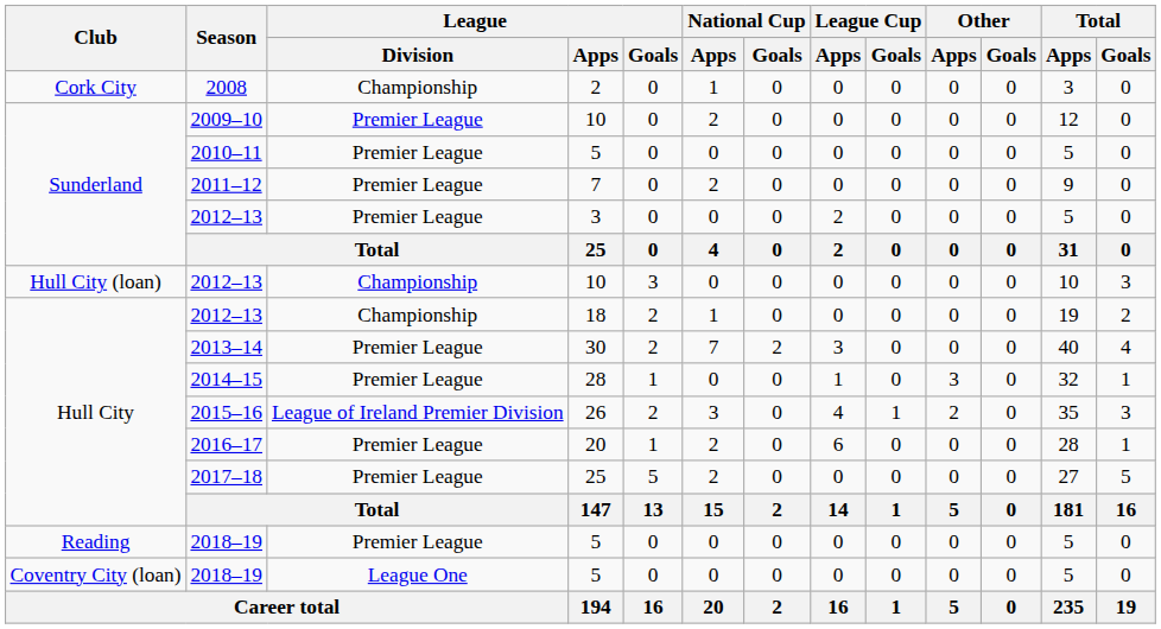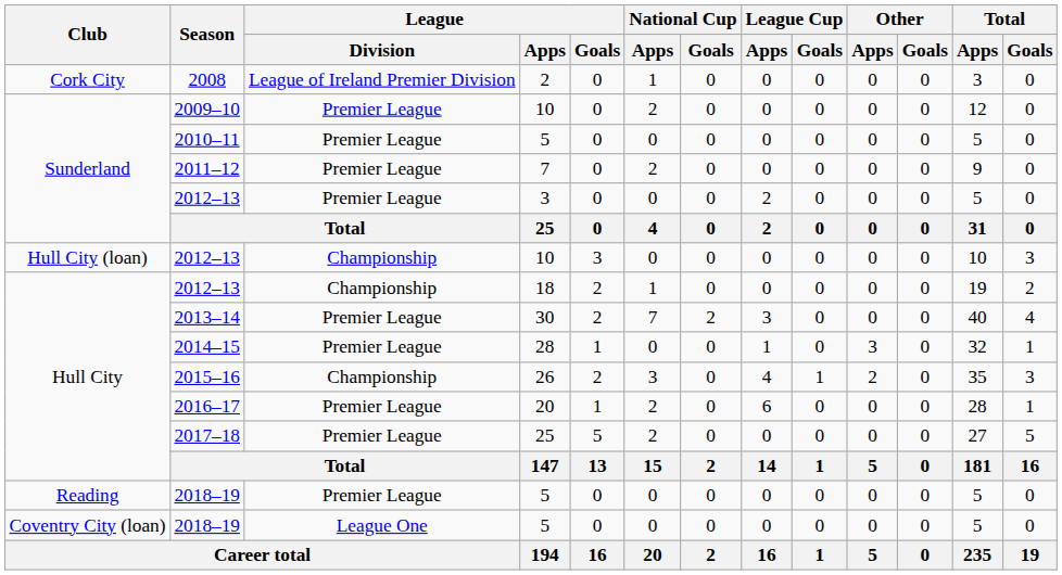2008 | League / Division: Championship -> League of Ireland Premier Division
2015–16 | League / Division: League of Ireland Premier Division -> Championship
